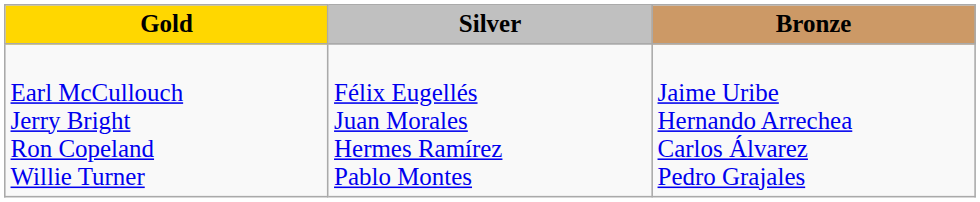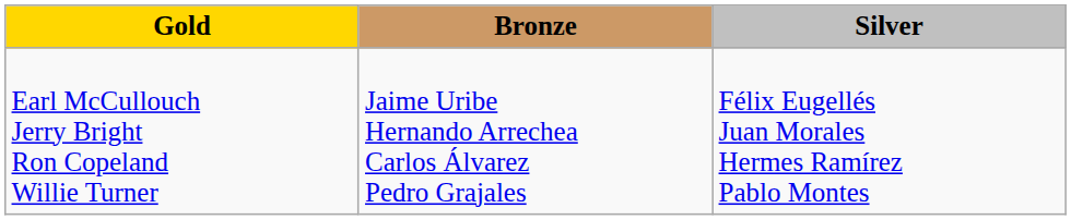columns swapped: Silver <-> Bronze
